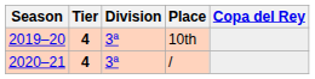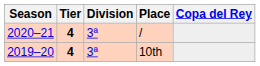rows swapped: 10th <-> /
